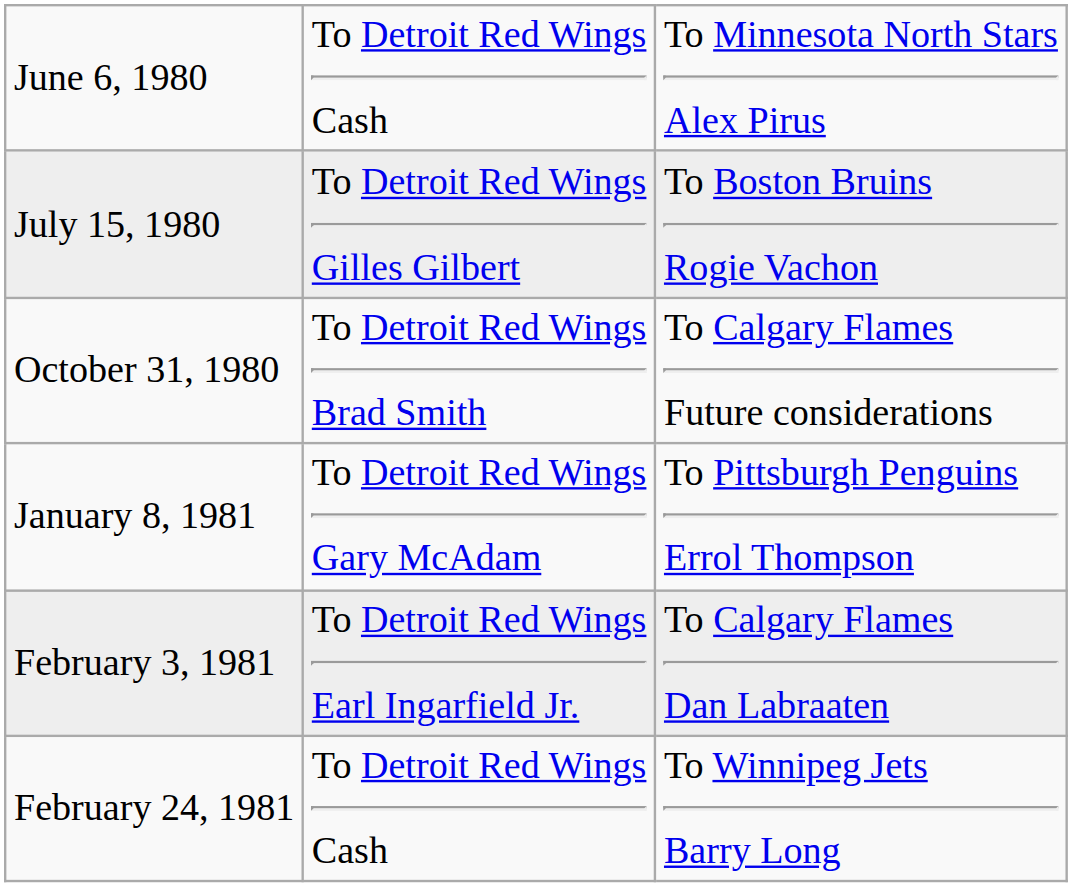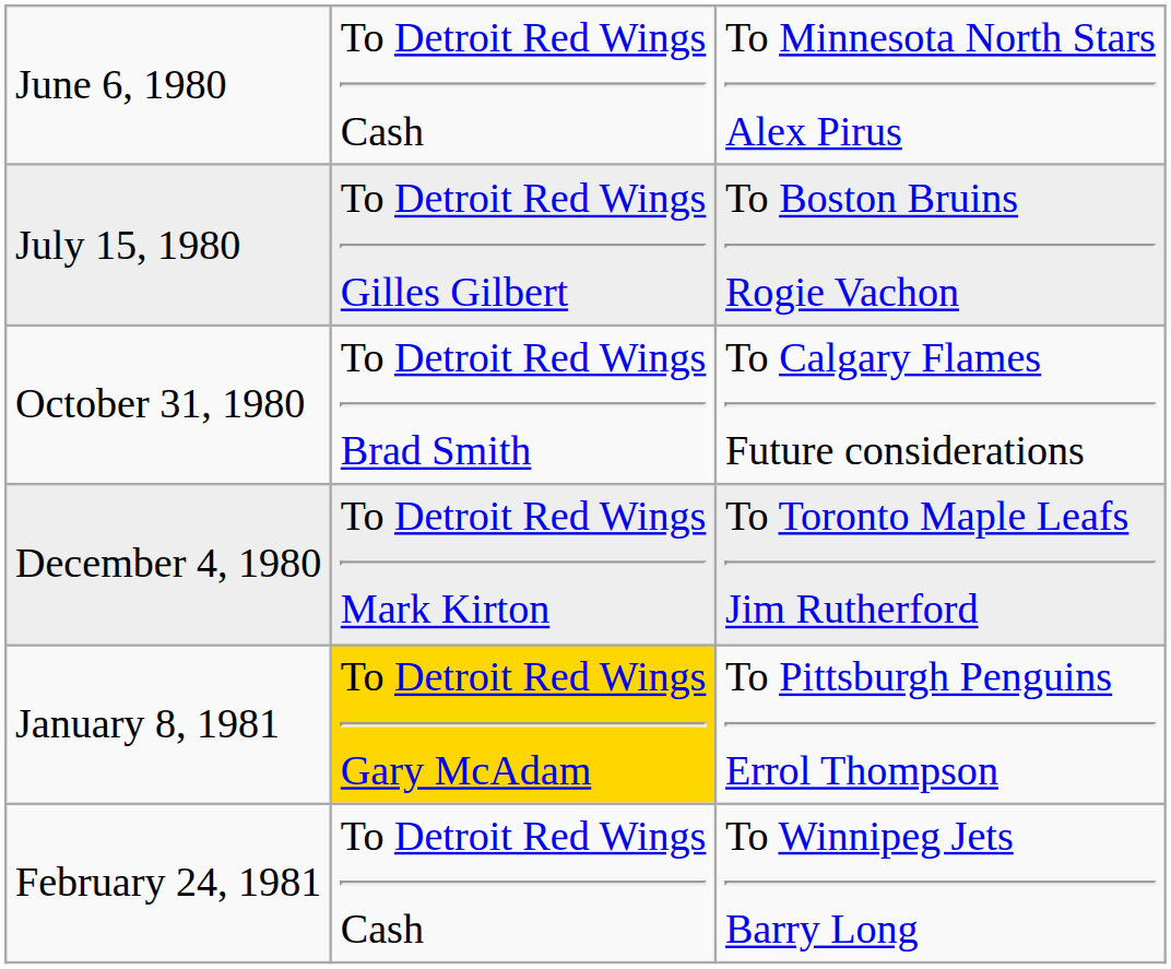+ row: December 4, 1980 | To Detroit Red Wings Mark Kirton | To Toronto Maple Leafs Jim Rutherford
January 8, 1981 | column 2: no background -> gold background
- row: February 3, 1981 | To Detroit Red Wings Earl Ingarfield Jr. | To Calgary Flames Dan Labraaten
